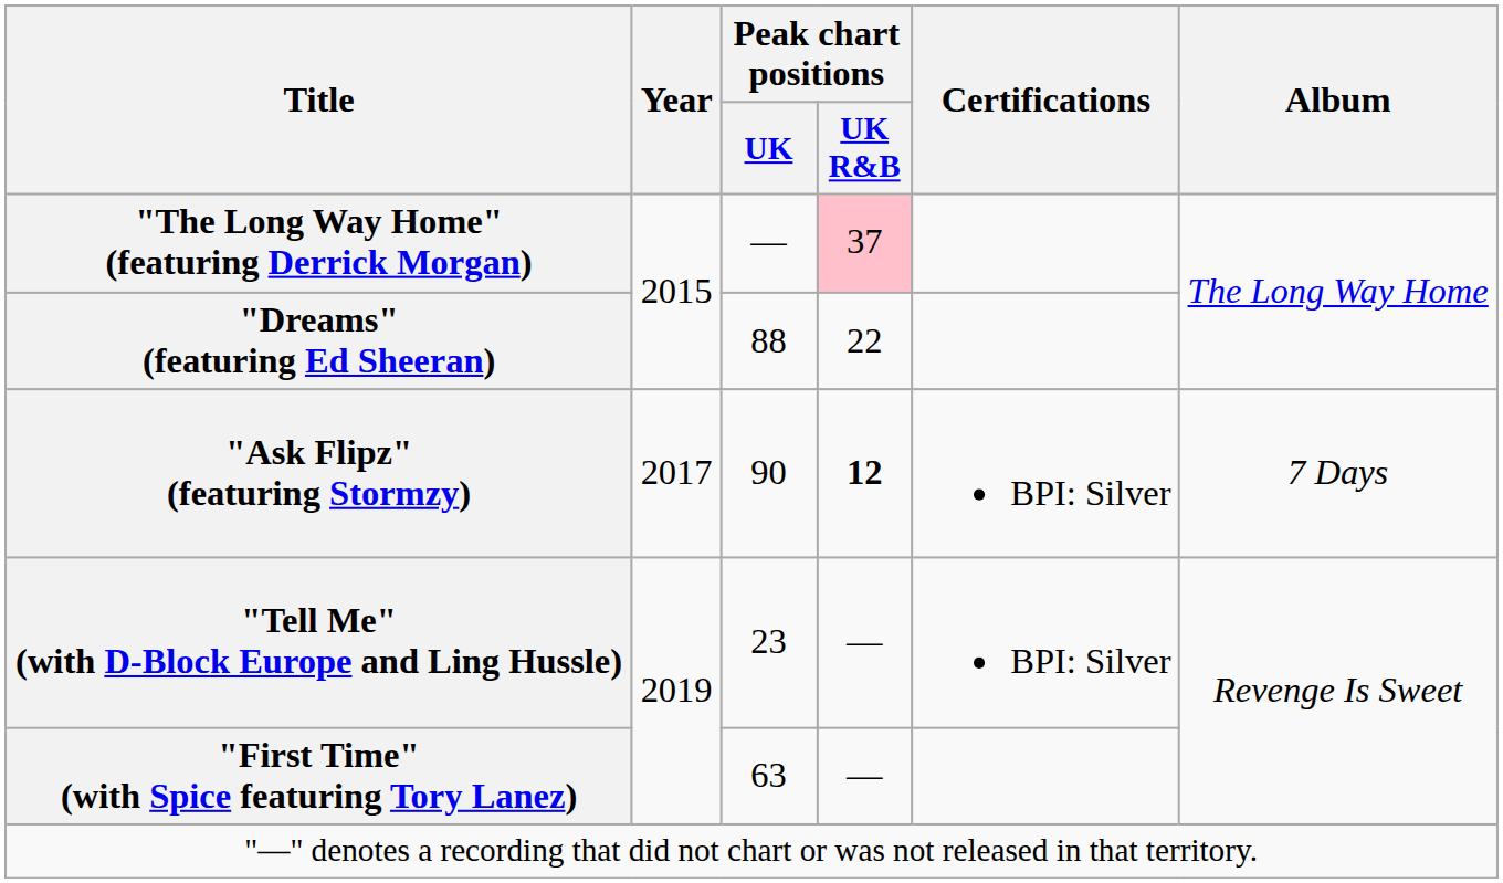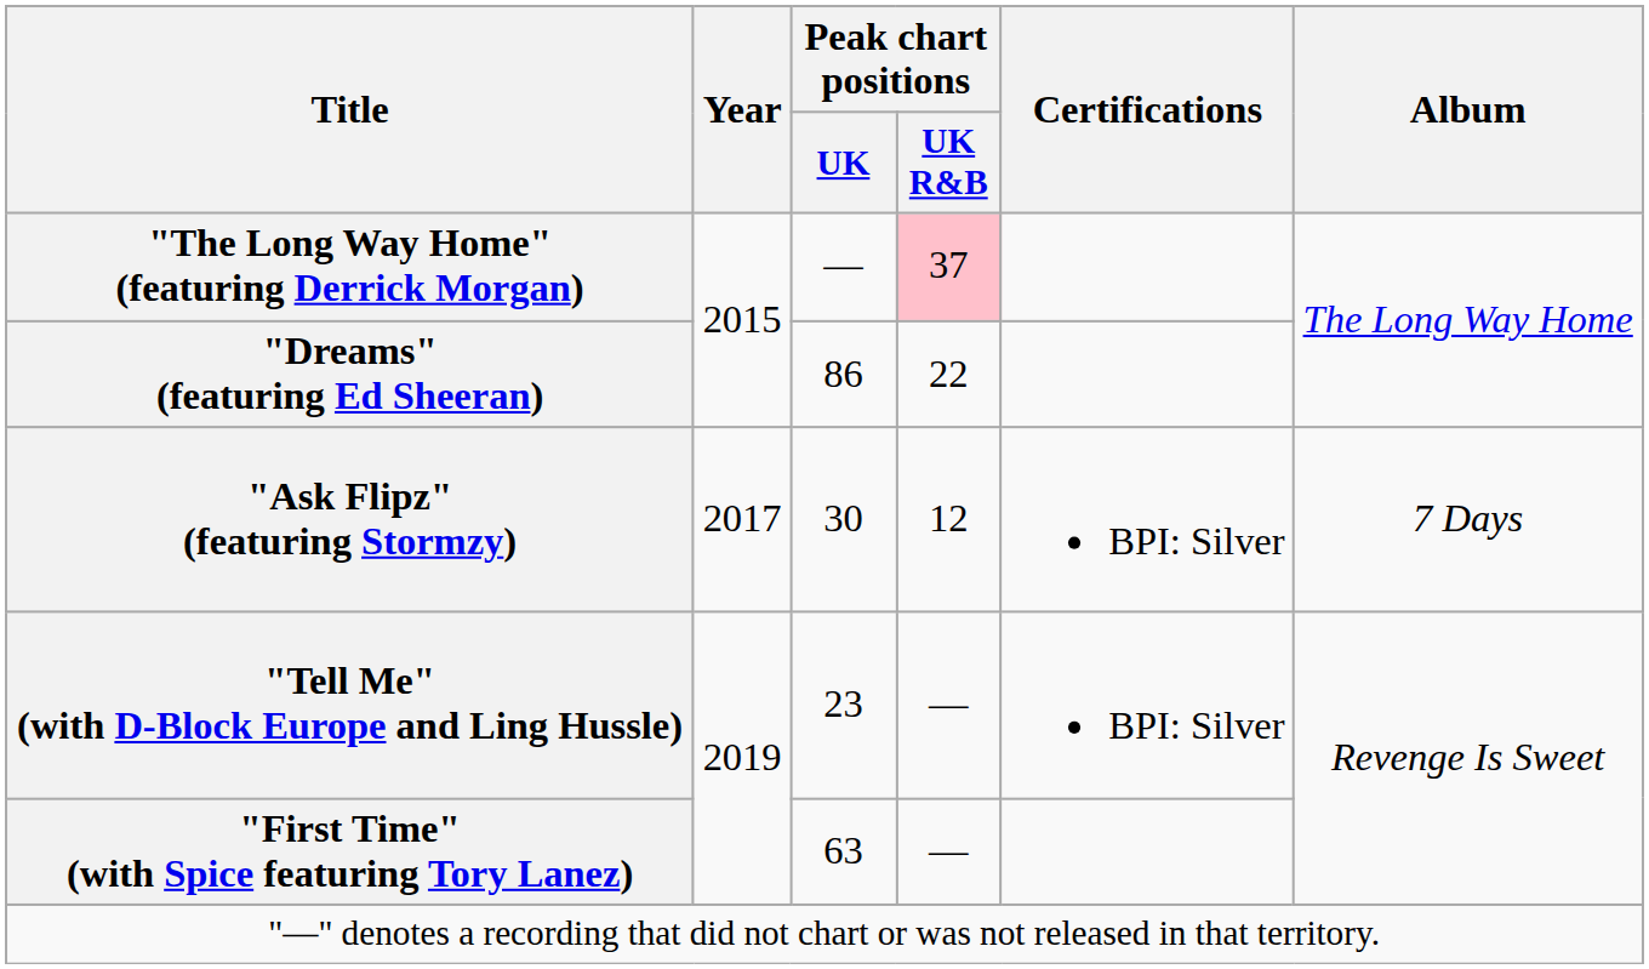"Dreams" (featuring Ed Sheeran) | Peak chart positions / UK: 88 -> 86
"Ask Flipz" (featuring Stormzy) | Peak chart positions / UK: 90 -> 30
"Ask Flipz" (featuring Stormzy) | Peak chart positions / UK R&B: bold -> normal
